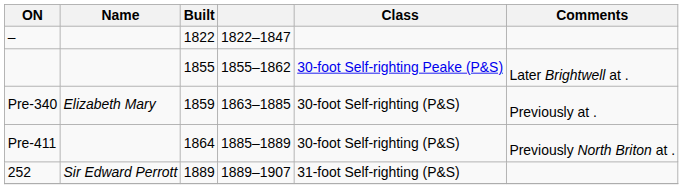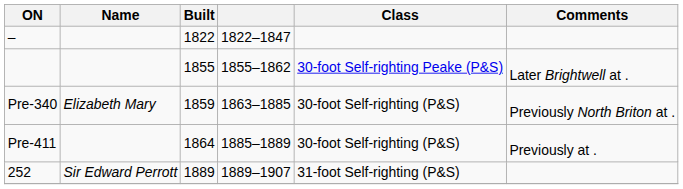Pre-340 | Comments: Previously at . -> Previously North Briton at .
Pre-411 | Comments: Previously North Briton at . -> Previously at .
